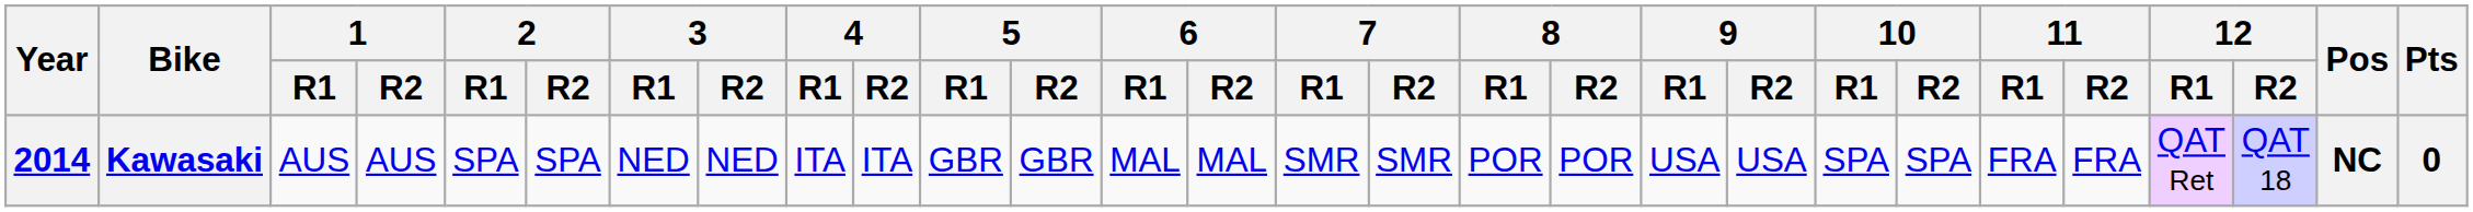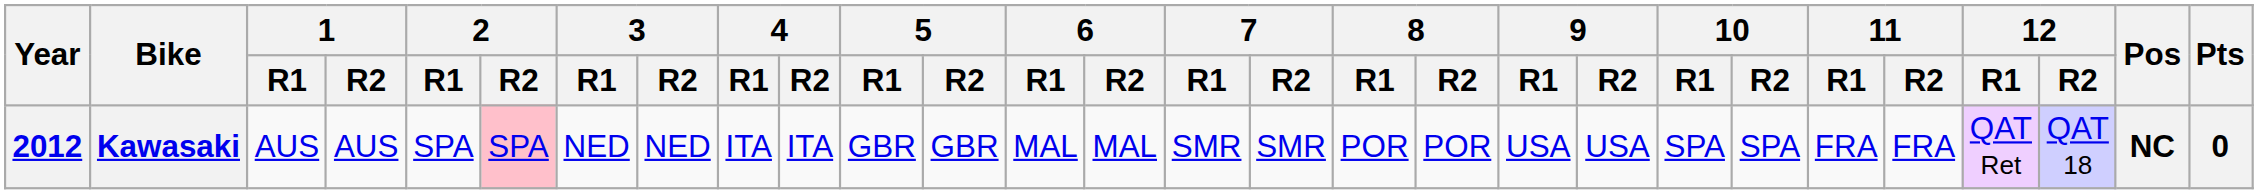Kawasaki | Year: 2014 -> 2012
Kawasaki | 2 / R2: no background -> pink background
